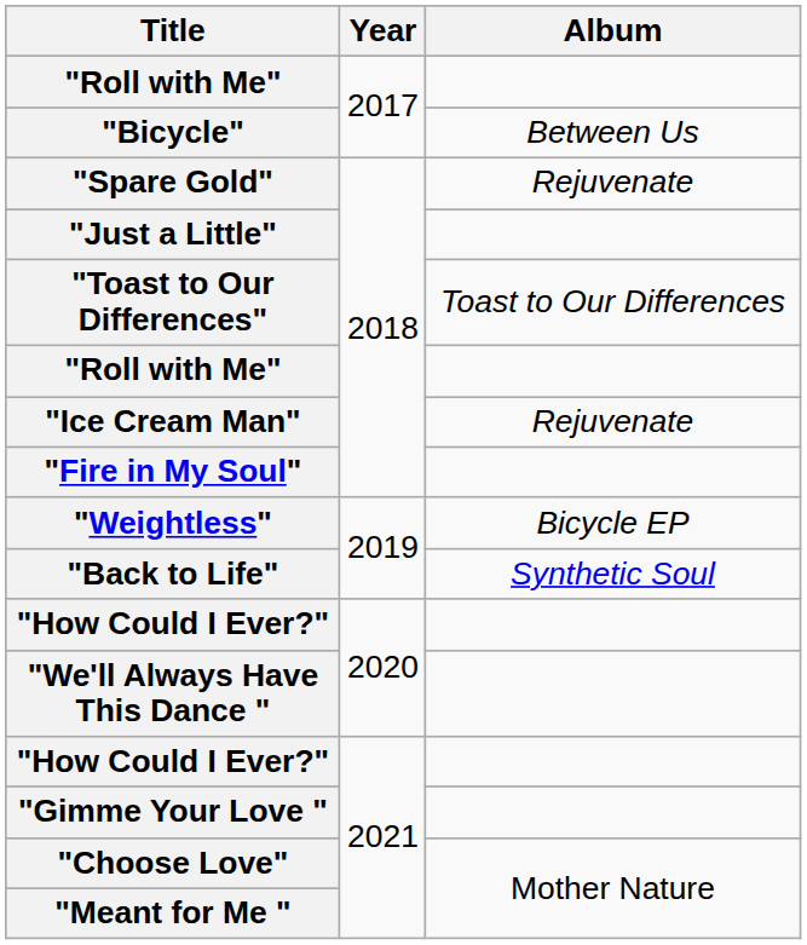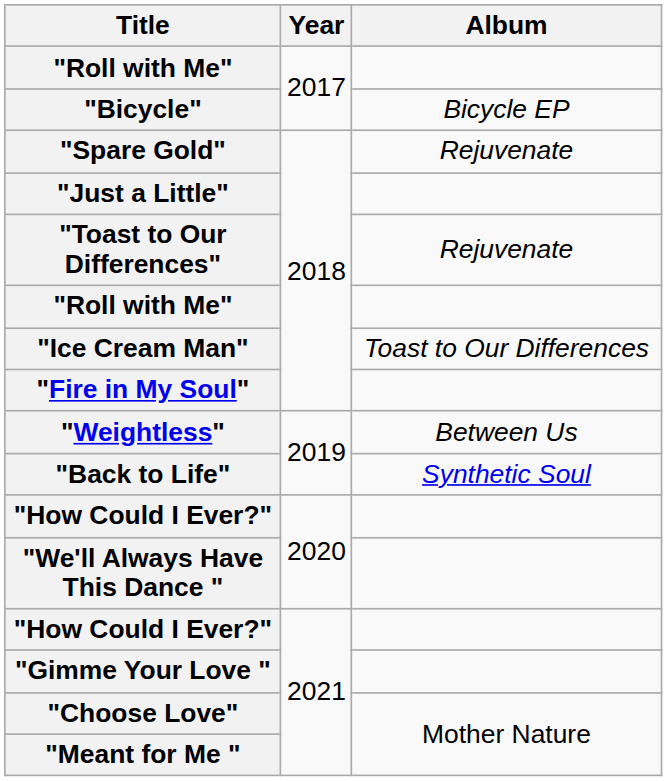"Bicycle" | Album: Between Us -> Bicycle EP
"Toast to Our Differences" | Album: Toast to Our Differences -> Rejuvenate
"Ice Cream Man" | Album: Rejuvenate -> Toast to Our Differences
"Weightless" | Album: Bicycle EP -> Between Us
